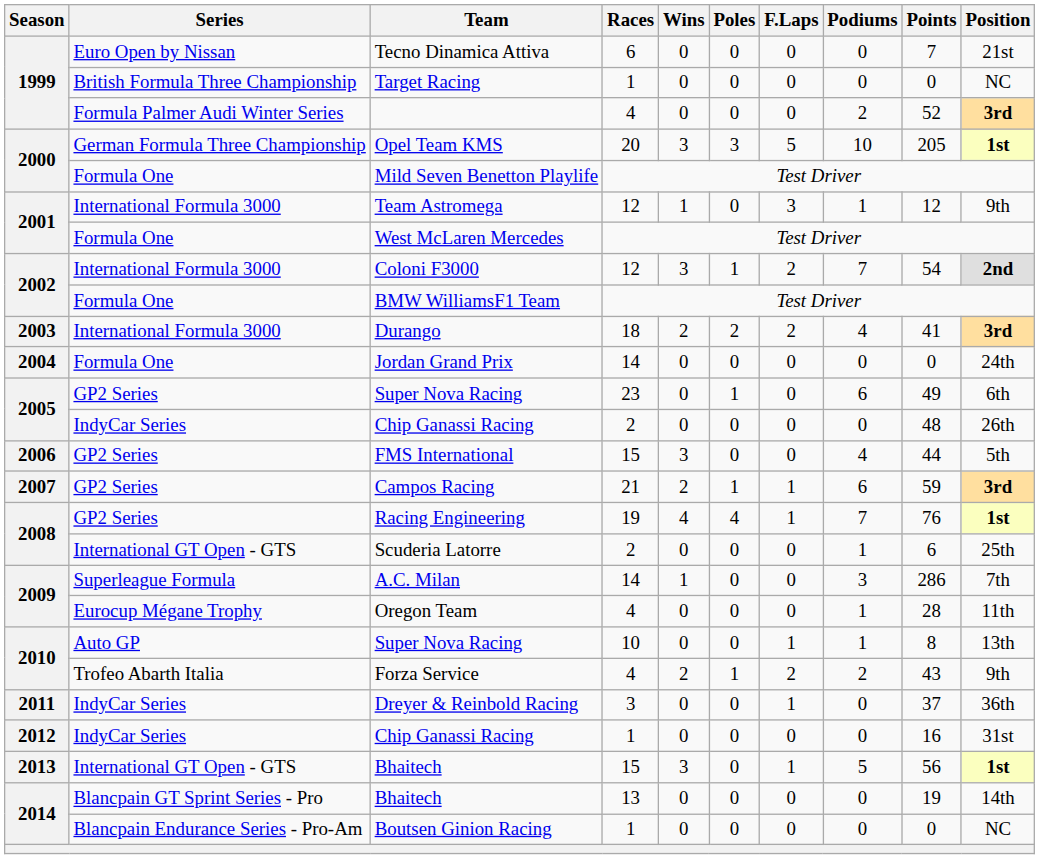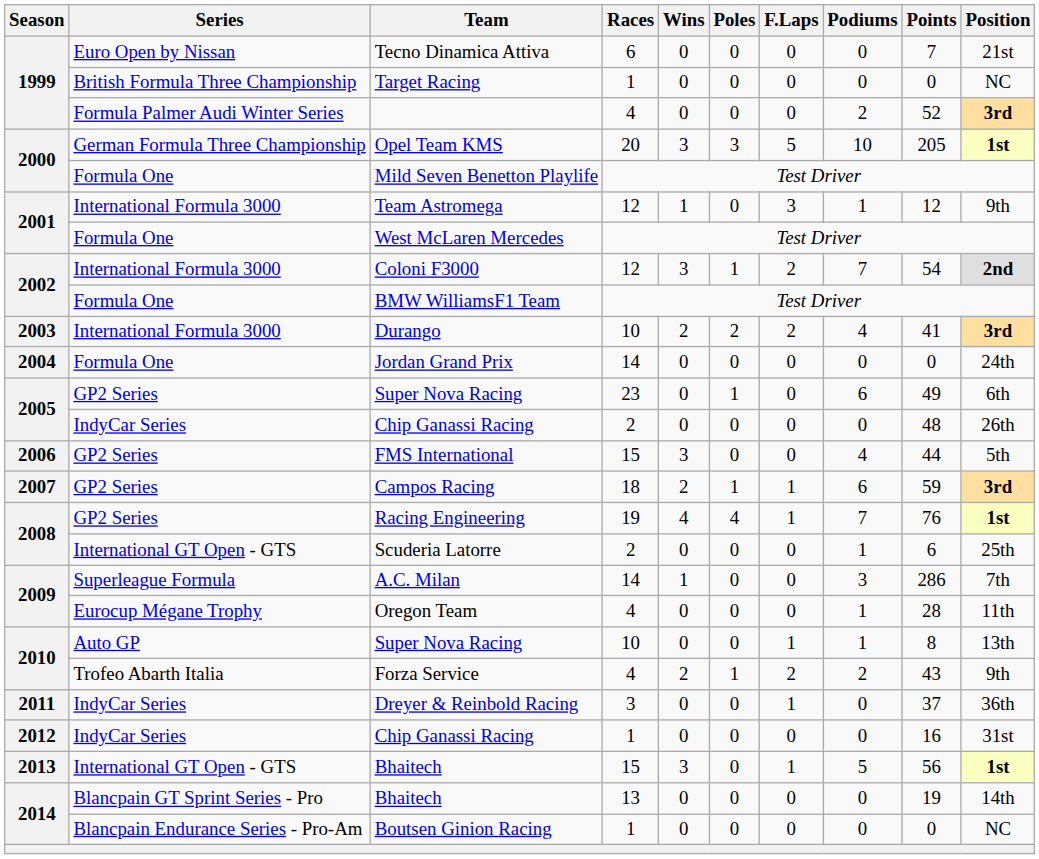Durango | Races: 18 -> 10
Campos Racing | Races: 21 -> 18
